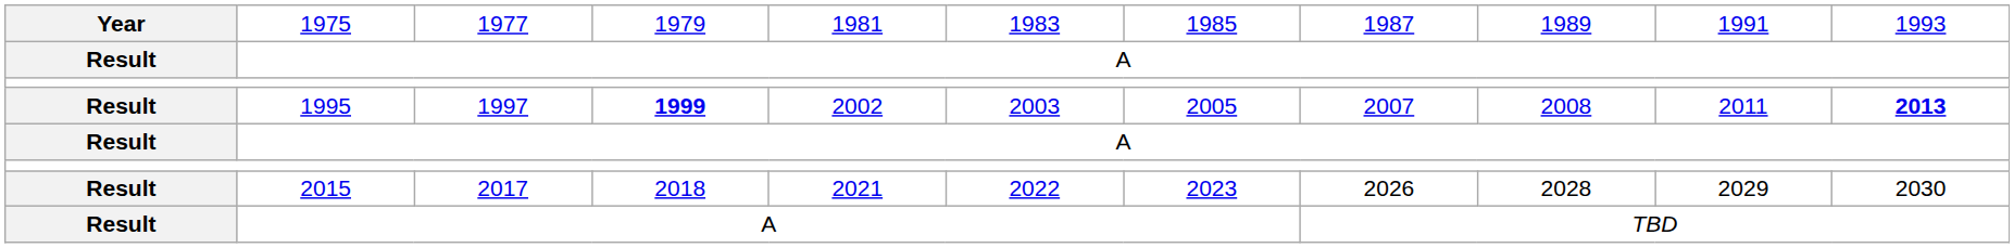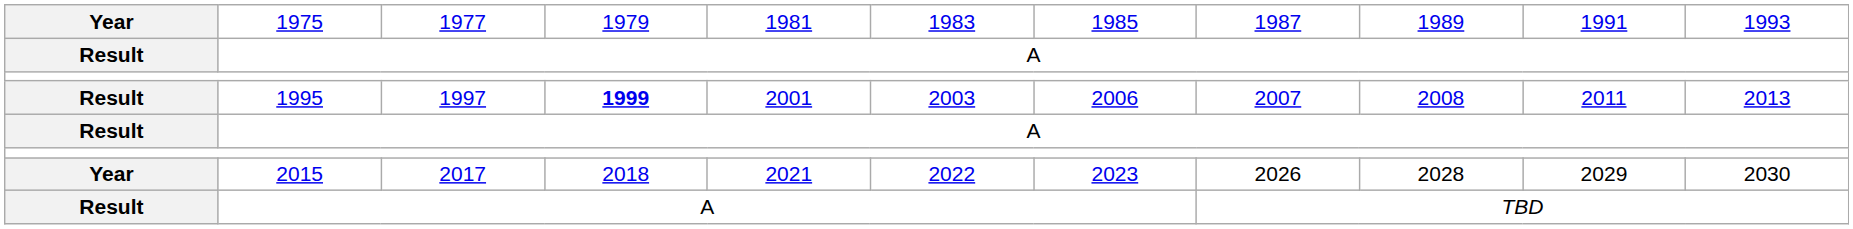1995 | column 5: 2002 -> 2001
1995 | column 7: 2005 -> 2006
1995 | column 11: bold -> normal
2015 | column 1: Result -> Year
